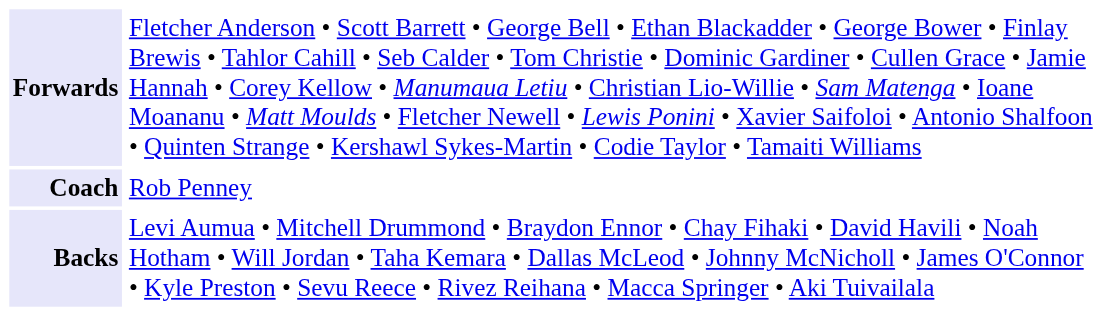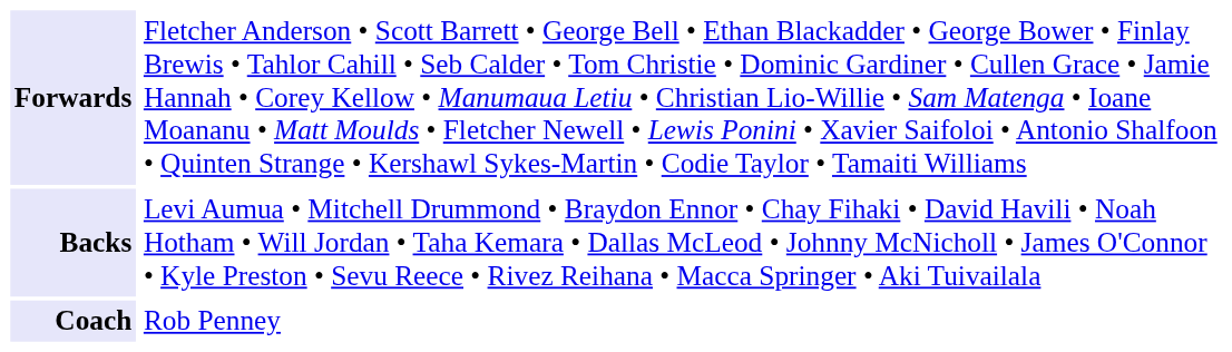rows swapped: Backs <-> Coach
